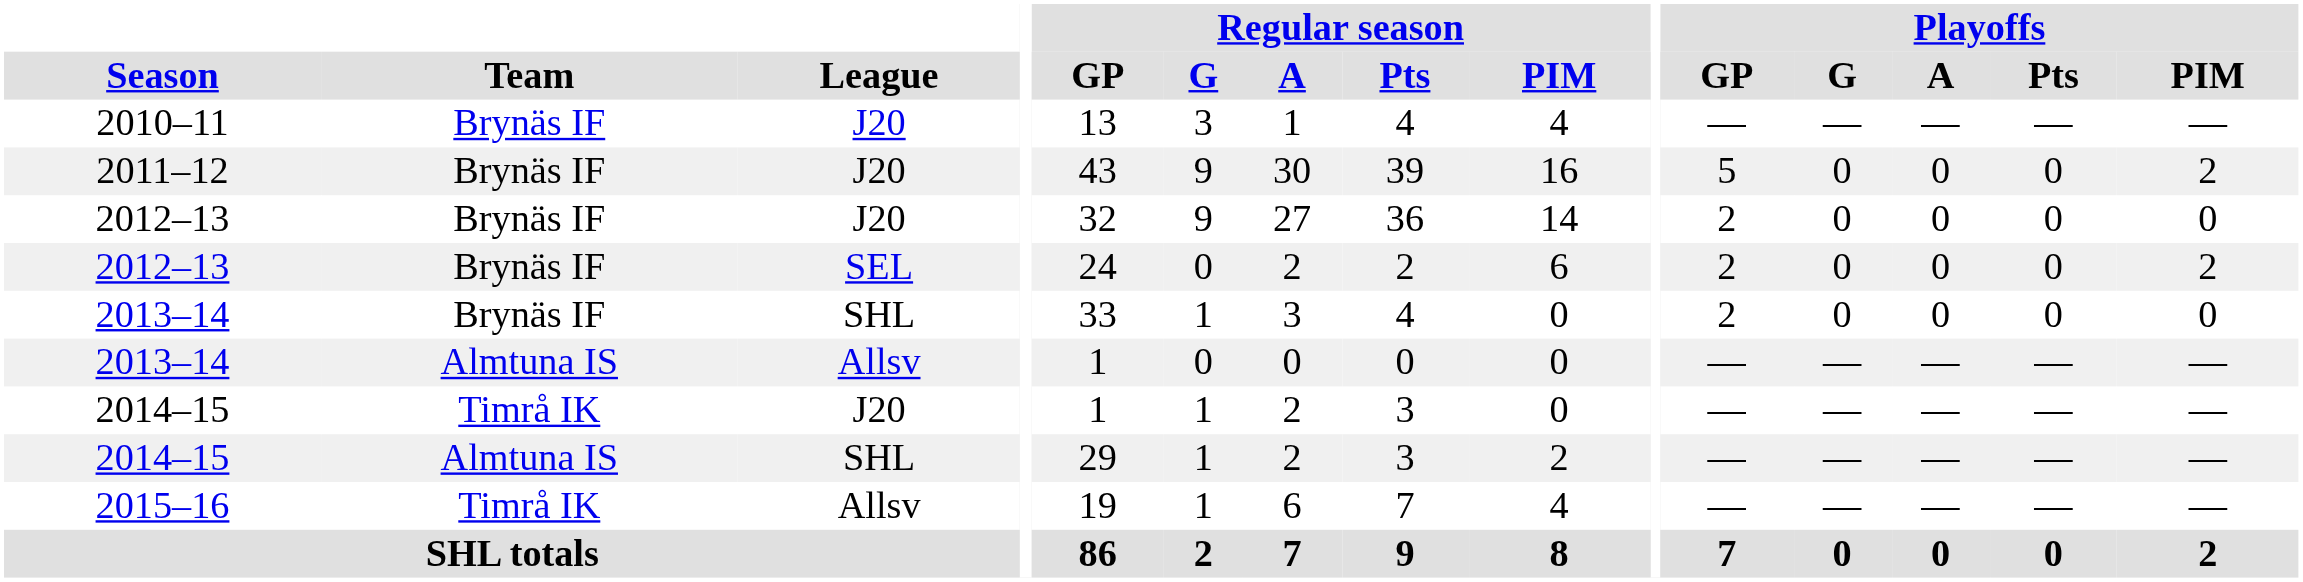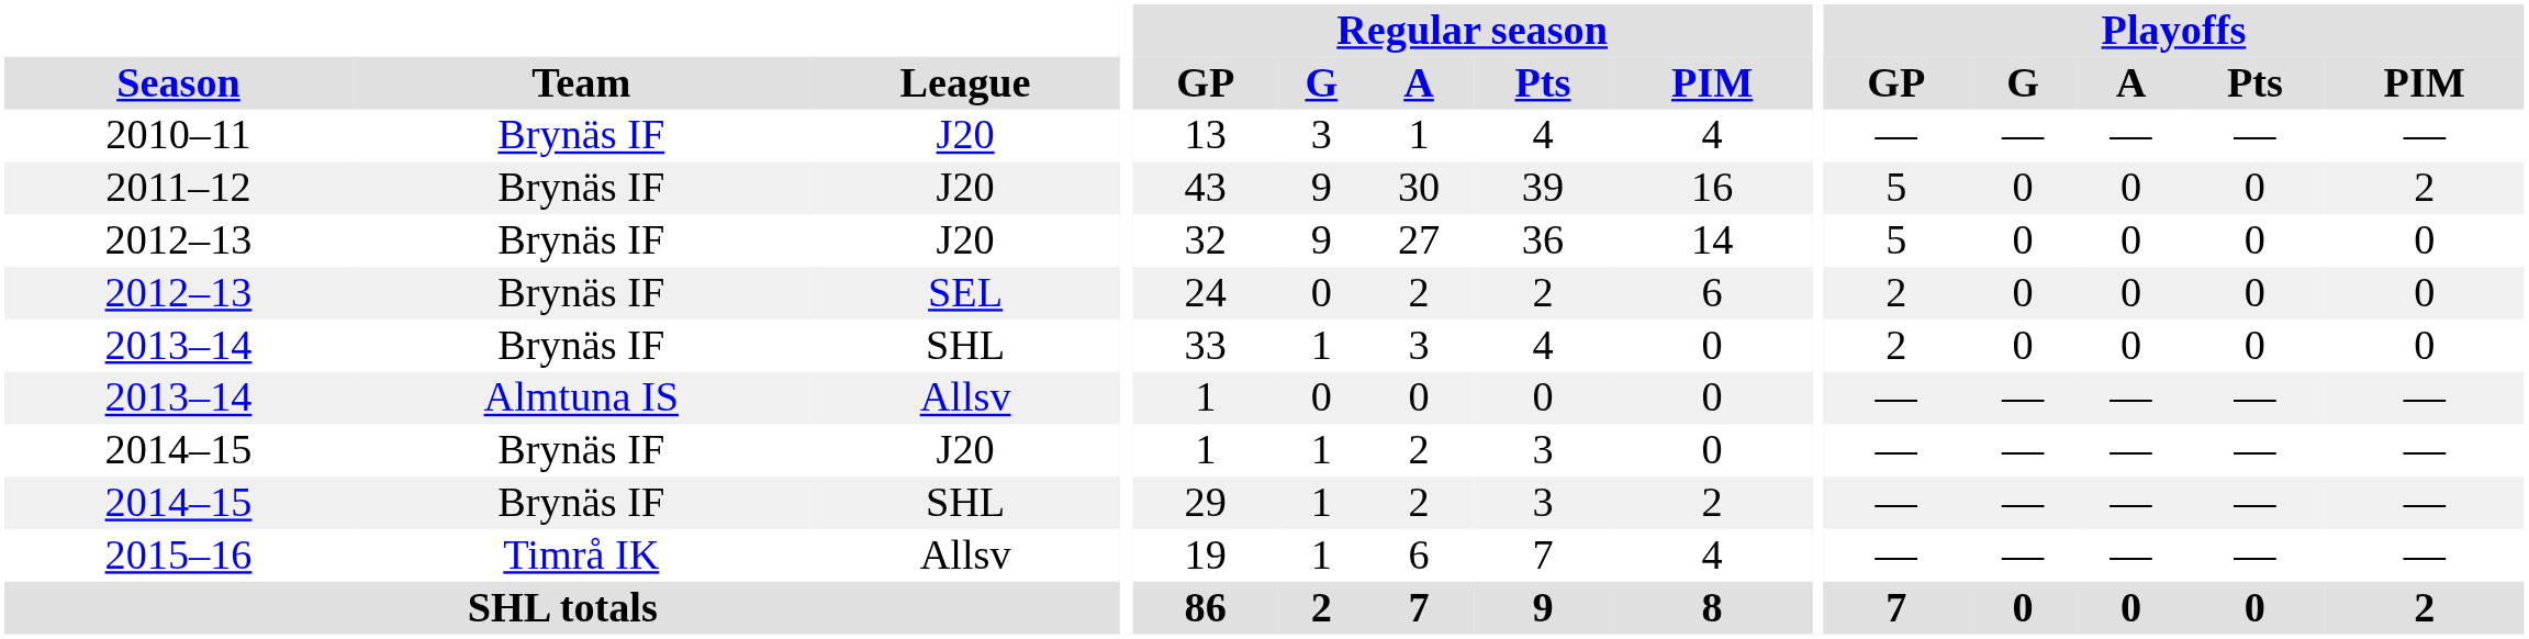2012–13 / J20 | Playoffs / GP: 2 -> 5
2012–13 / SEL | Playoffs / PIM: 2 -> 0
2014–15 / J20 | Team: Timrå IK -> Brynäs IF
2014–15 / SHL | Team: Almtuna IS -> Brynäs IF
